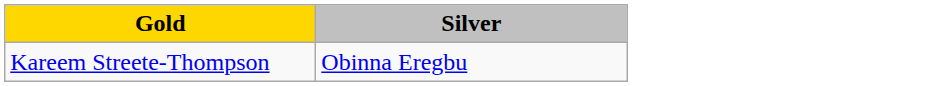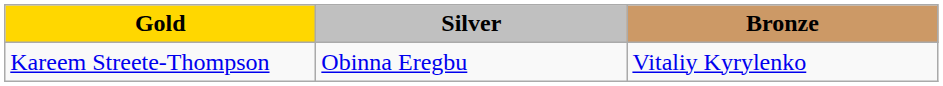+ column: Bronze | Vitaliy Kyrylenko
